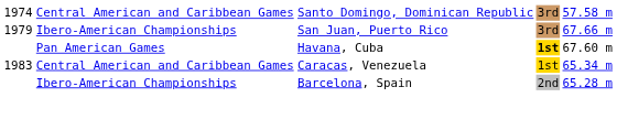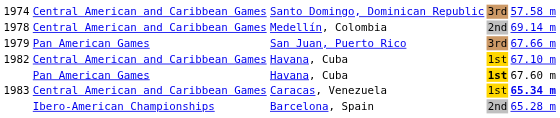+ row: 1978 | Central American and Caribbean Games | Medellín, Colombia | 2nd | 69.14 m
San Juan, Puerto Rico | column 2: Ibero-American Championships -> Pan American Games
+ row: 1982 | Central American and Caribbean Games | Havana, Cuba | 1st | 67.10 m
Caracas, Venezuela | column 5: normal -> bold
